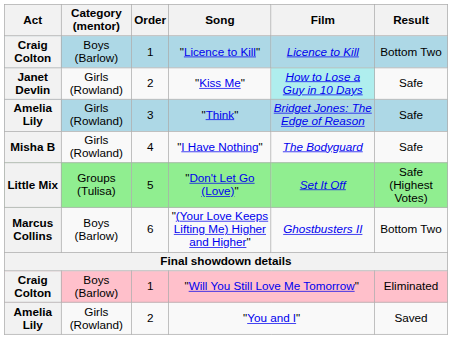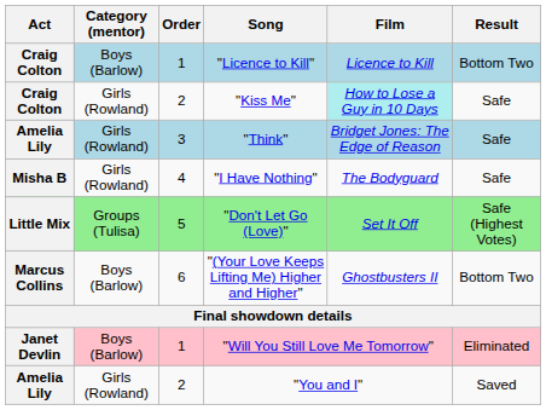"Kiss Me" | Act: Janet Devlin -> Craig Colton
"Will You Still Love Me Tomorrow" | Act: Craig Colton -> Janet Devlin
